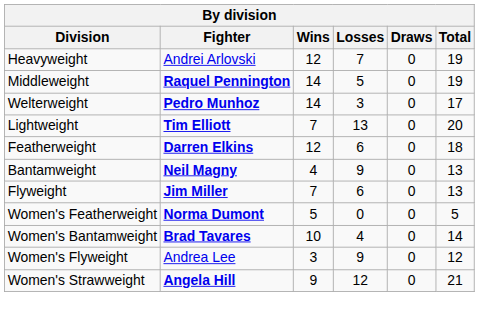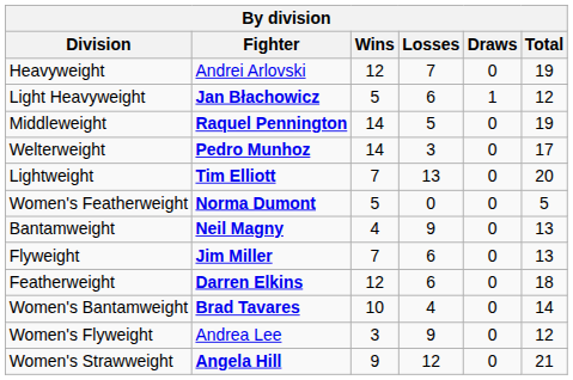+ row: Light Heavyweight | Jan Błachowicz | 5 | 6 | 1 | 12
rows swapped: Featherweight <-> Women's Featherweight
